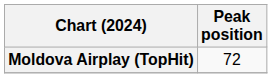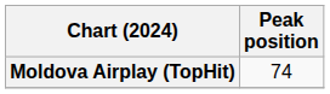Moldova Airplay (TopHit) | Peak position: 72 -> 74
